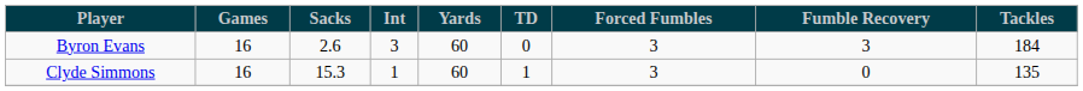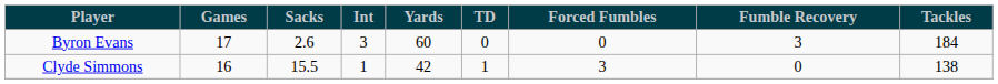Byron Evans | Games: 16 -> 17
Byron Evans | Forced Fumbles: 3 -> 0
Clyde Simmons | Sacks: 15.3 -> 15.5
Clyde Simmons | Yards: 60 -> 42
Clyde Simmons | Tackles: 135 -> 138
